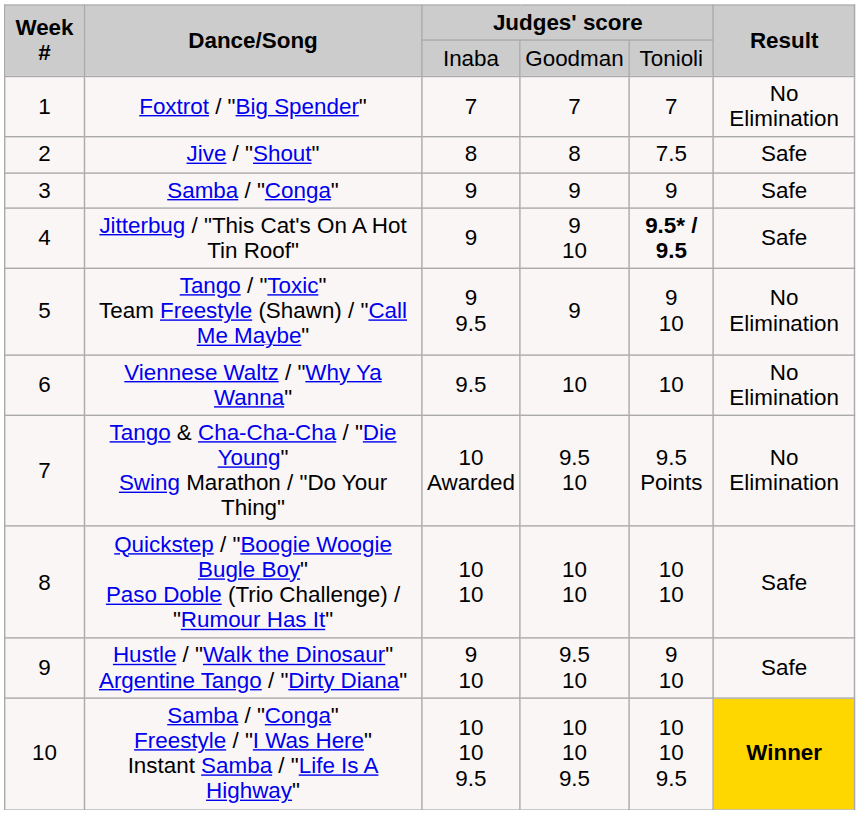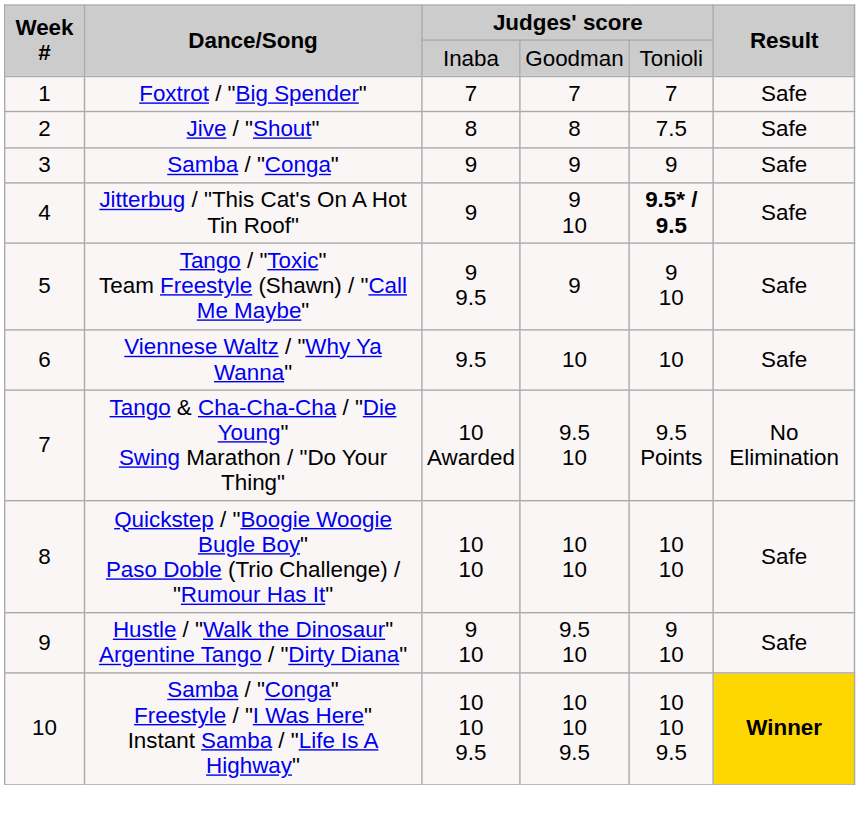Foxtrot / "Big Spender" | Result: No Elimination -> Safe
Tango / "Toxic" Team Freestyle (Shawn) / "Call Me Maybe" | Result: No Elimination -> Safe
Viennese Waltz / "Why Ya Wanna" | Result: No Elimination -> Safe
